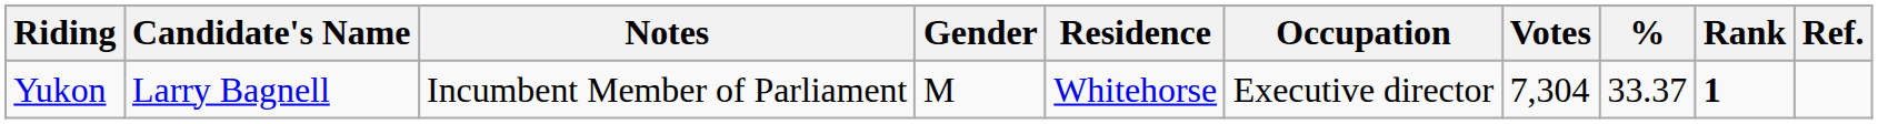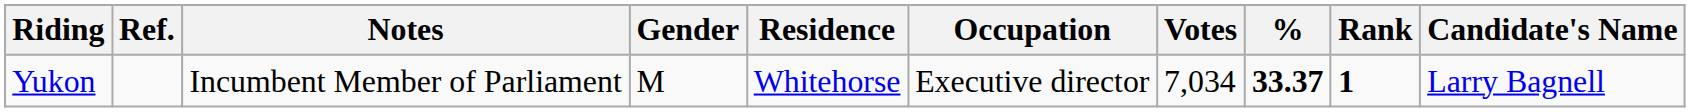columns swapped: Candidate's Name <-> Ref.
Yukon | Votes: 7,304 -> 7,034
Yukon | %: normal -> bold
